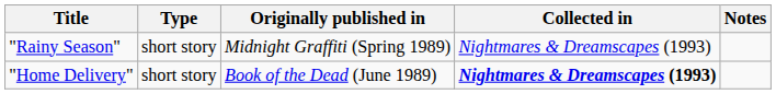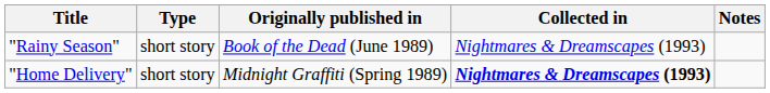"Rainy Season" | Originally published in: Midnight Graffiti (Spring 1989) -> Book of the Dead (June 1989)
"Home Delivery" | Originally published in: Book of the Dead (June 1989) -> Midnight Graffiti (Spring 1989)
